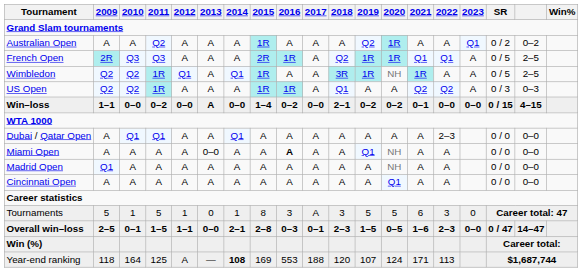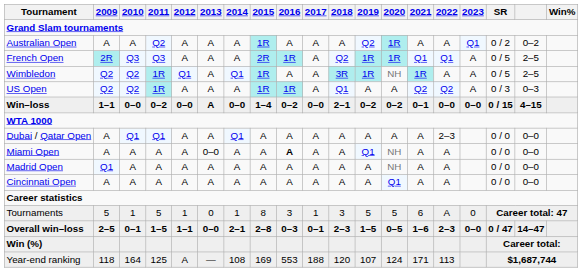Tournaments | 2017: A -> 1
Tournaments | 2022: 3 -> A
Year-end ranking | 2014: bold -> normal
